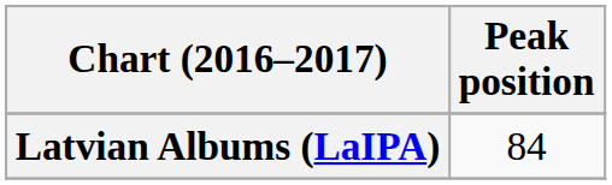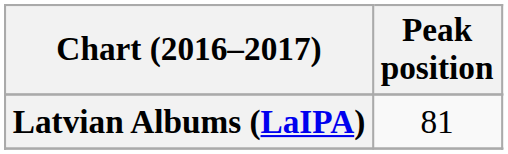Latvian Albums (LaIPA) | Peak position: 84 -> 81
